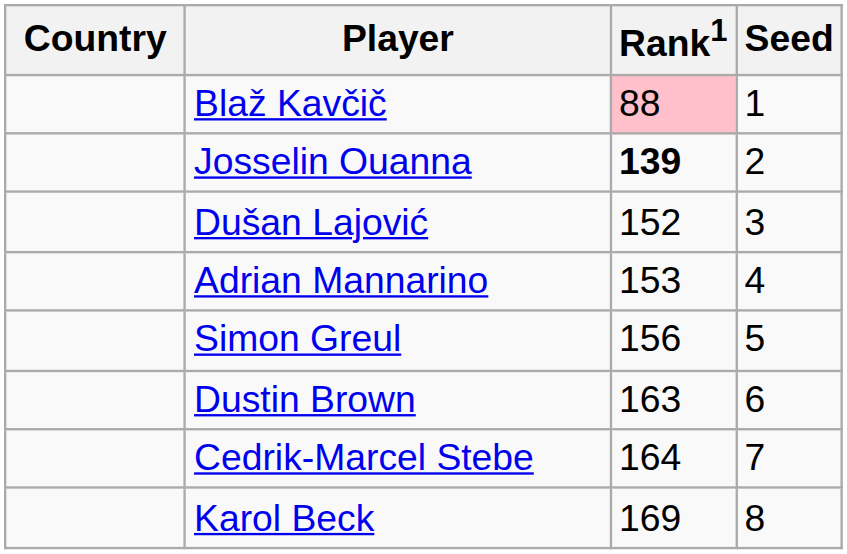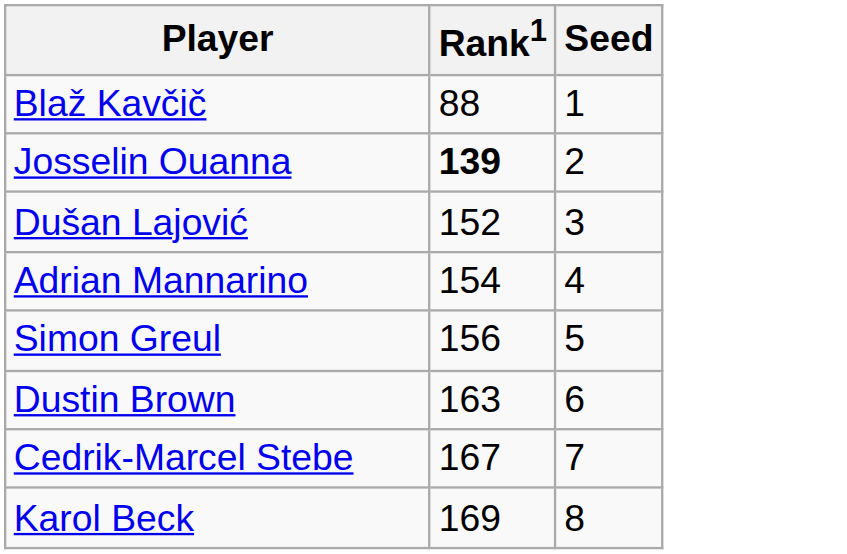- column: Country
Blaž Kavčič | Rank1: pink background -> no background
Adrian Mannarino | Rank1: 153 -> 154
Cedrik-Marcel Stebe | Rank1: 164 -> 167
